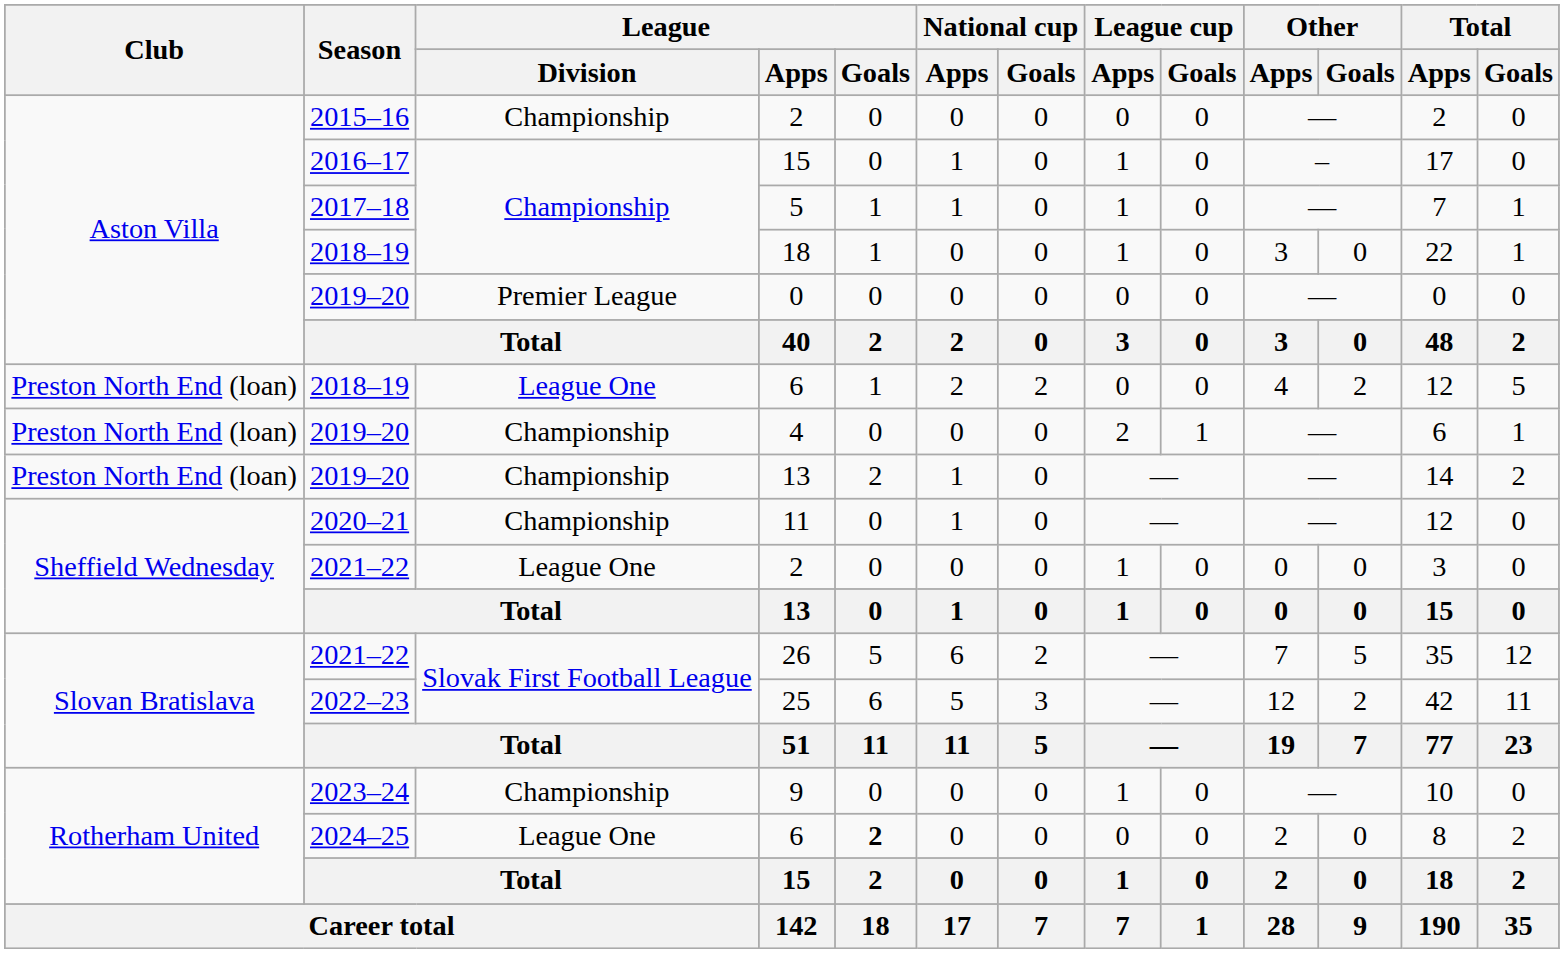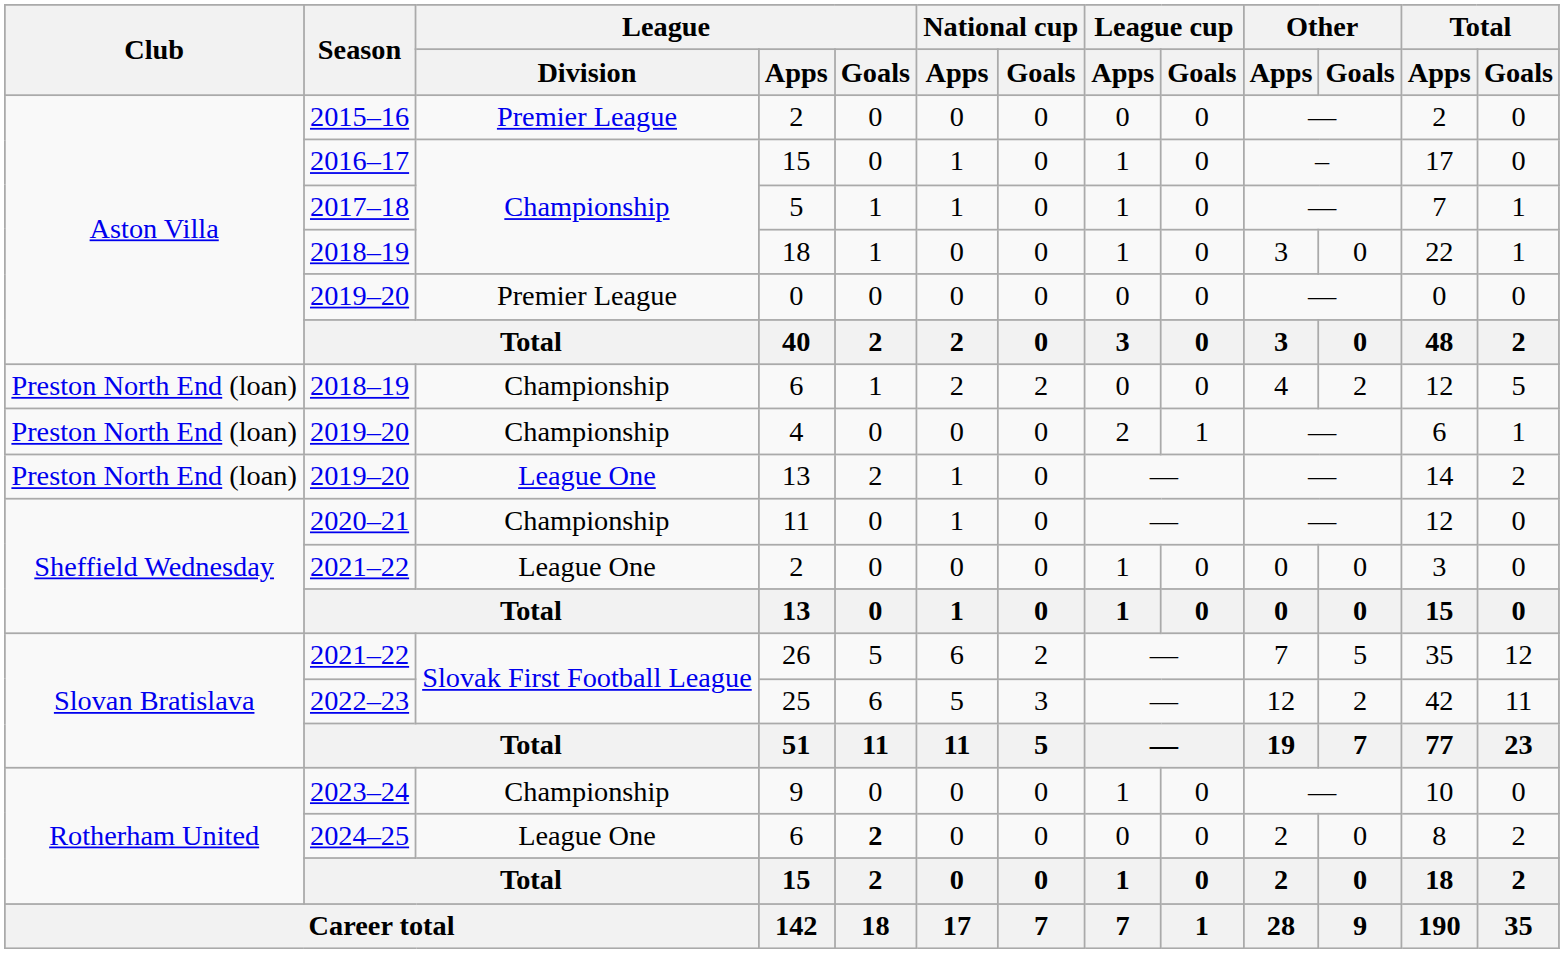2015–16 / 2 | League / Division: Championship -> Premier League
2018–19 / 6 | League / Division: League One -> Championship
2019–20 / 13 | League / Division: Championship -> League One
